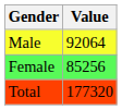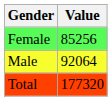rows swapped: Male <-> Female
